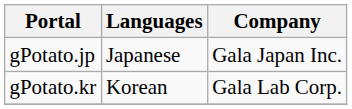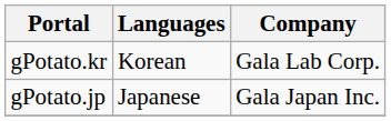rows swapped: gPotato.jp <-> gPotato.kr
